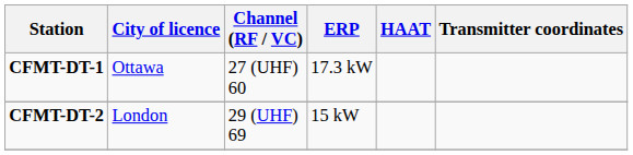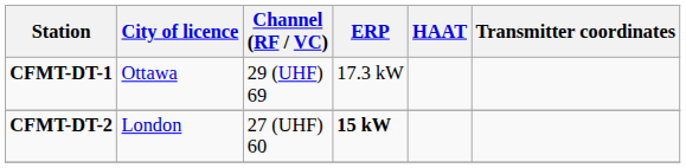CFMT-DT-1 | Channel (RF / VC): 27 (UHF) 60 -> 29 (UHF) 69
CFMT-DT-2 | Channel (RF / VC): 29 (UHF) 69 -> 27 (UHF) 60
CFMT-DT-2 | ERP: normal -> bold
